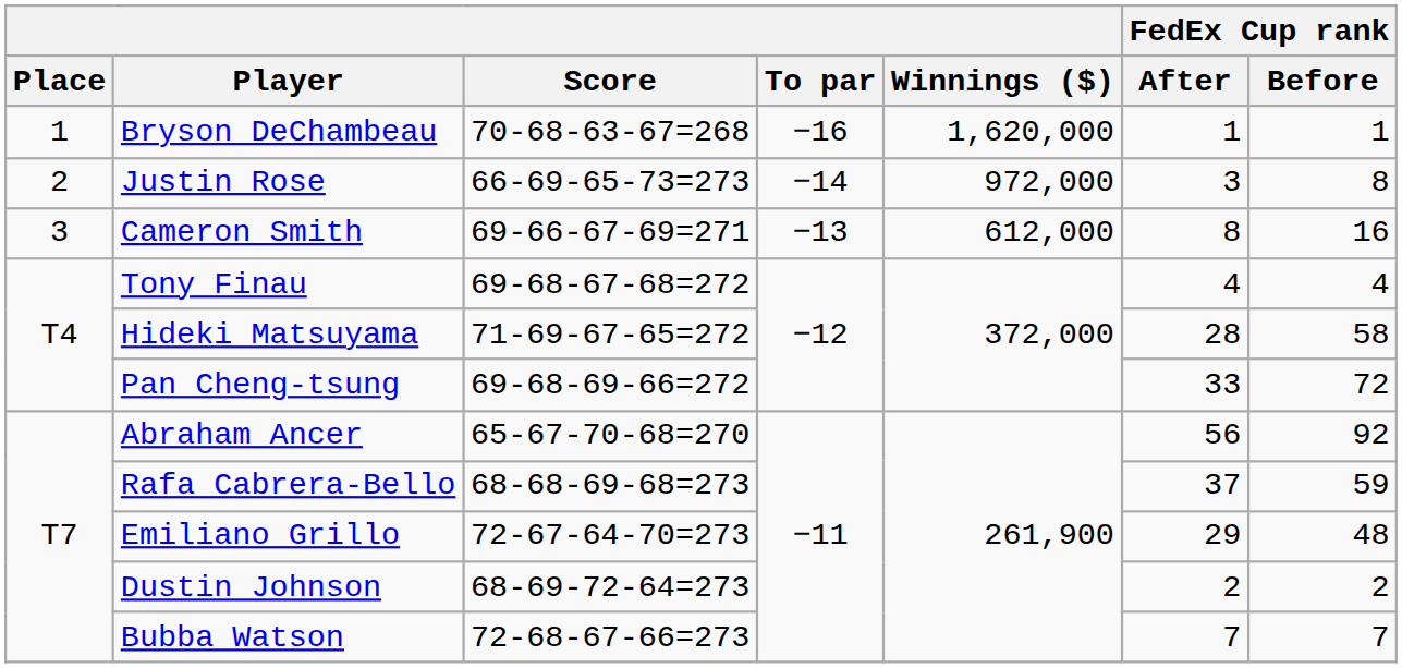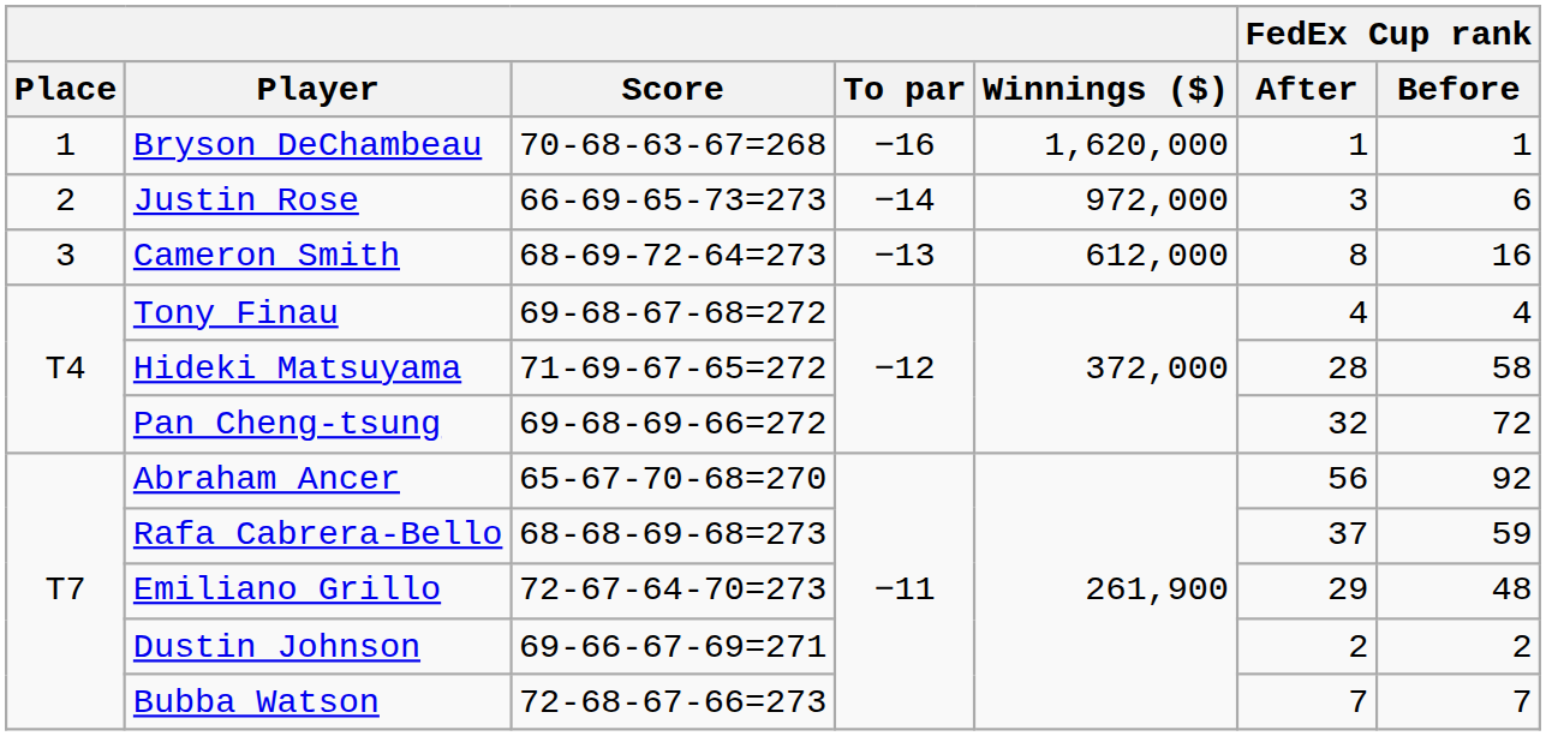Justin Rose | FedEx Cup rank / Before: 8 -> 6
Cameron Smith | Score: 69-66-67-69=271 -> 68-69-72-64=273
Pan Cheng-tsung | FedEx Cup rank / After: 33 -> 32
Dustin Johnson | Score: 68-69-72-64=273 -> 69-66-67-69=271
